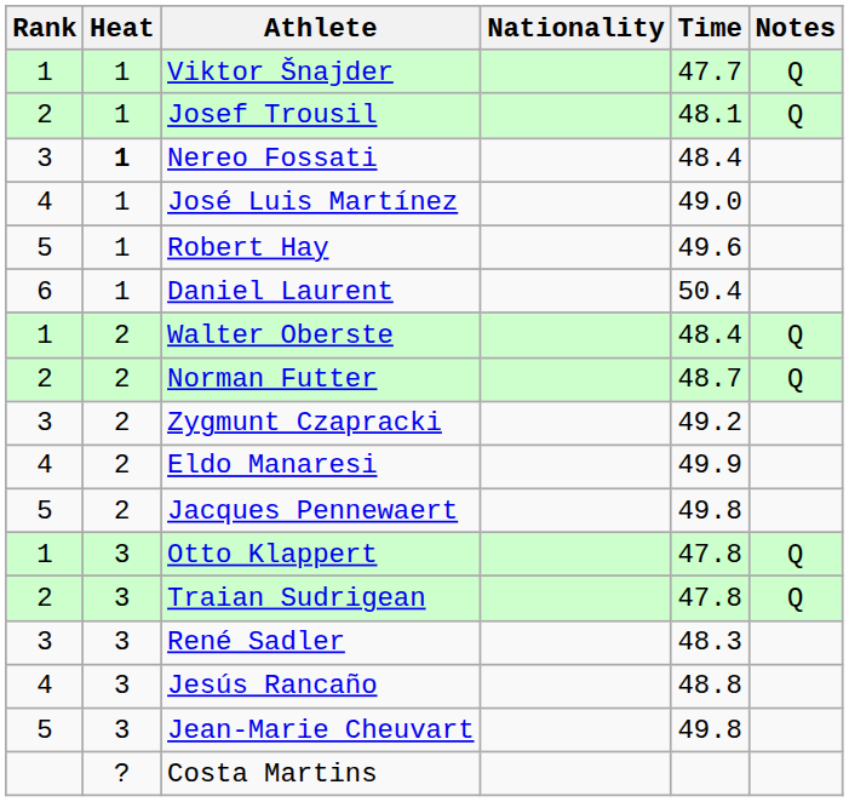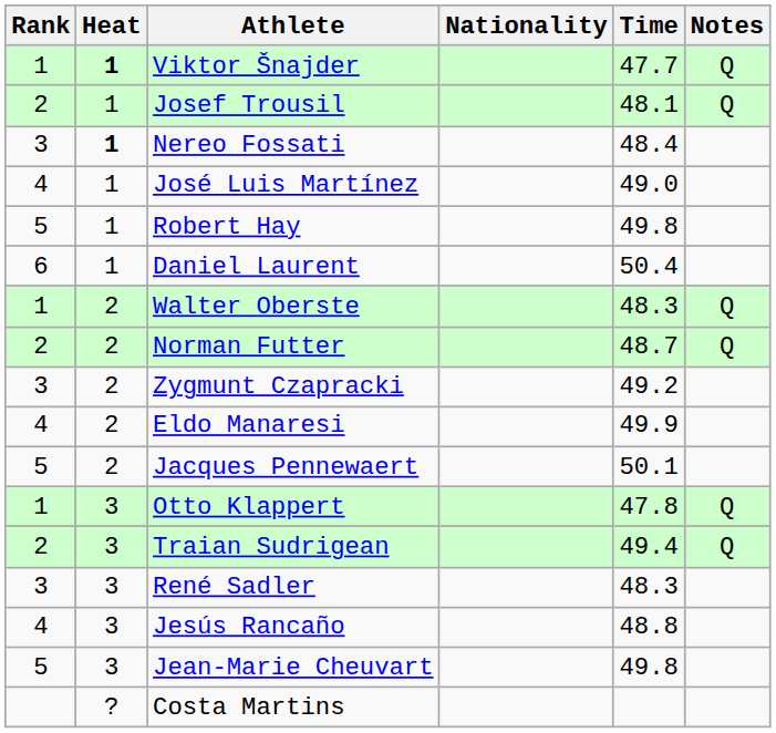Viktor Šnajder | Heat: normal -> bold
Robert Hay | Time: 49.6 -> 49.8
Walter Oberste | Time: 48.4 -> 48.3
Jacques Pennewaert | Time: 49.8 -> 50.1
Traian Sudrigean | Time: 47.8 -> 49.4
